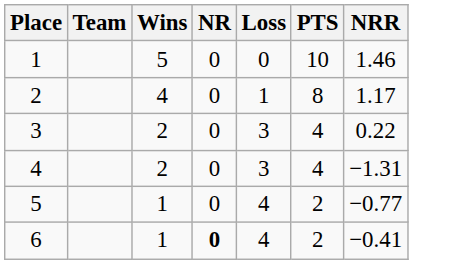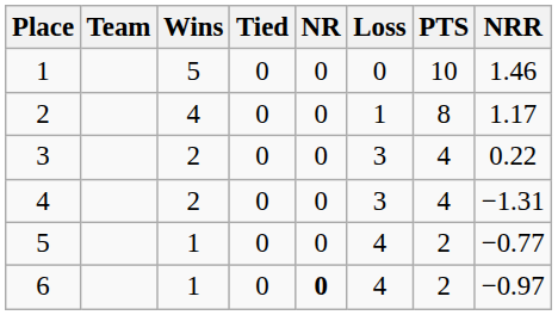+ column: Tied | 0 | 0 | 0 | 0 | 0 | 0
6 | NRR: −0.41 -> −0.97
